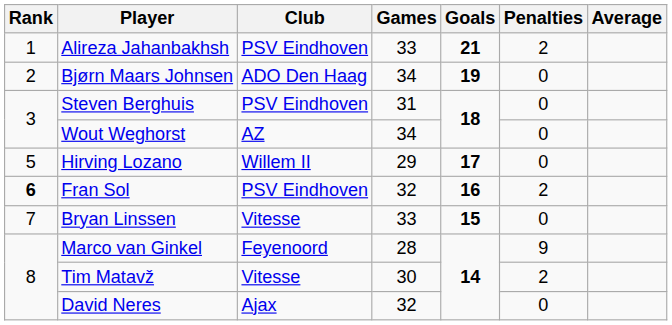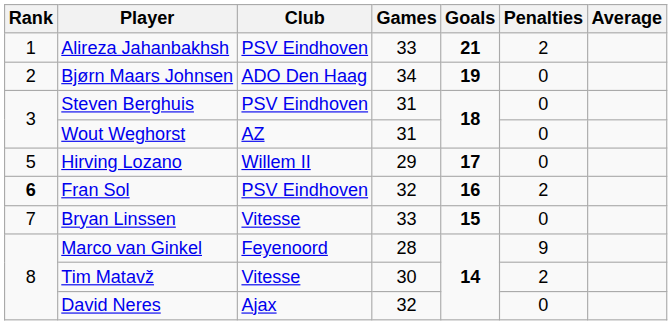Wout Weghorst | Games: 34 -> 31
